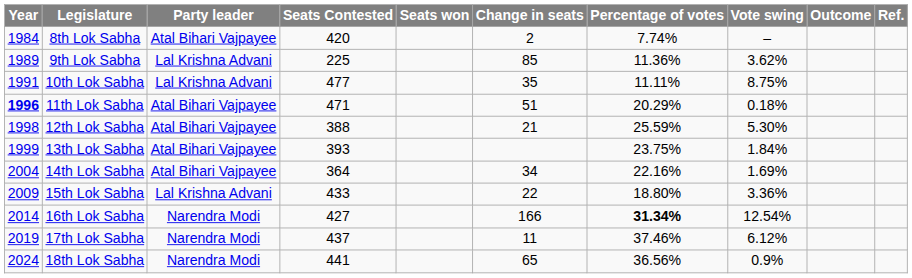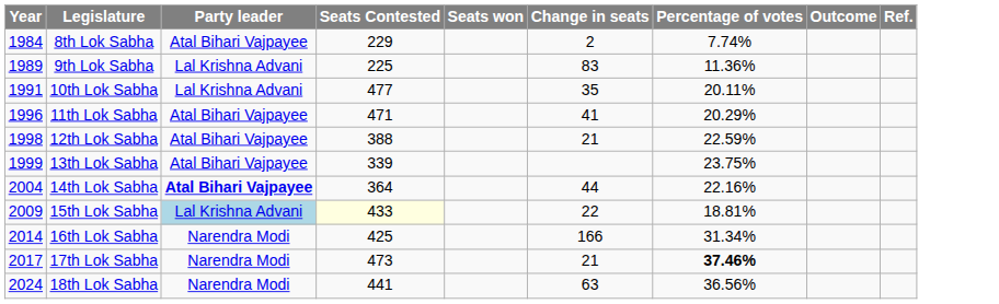- column: Vote swing | – | 3.62% | 8.75% | 0.18% | 5.30% | 1.84% | 1.69% | 3.36% | 12.54% | 6.12% | 0.9%
8th Lok Sabha | Seats Contested: 420 -> 229
9th Lok Sabha | Change in seats: 85 -> 83
10th Lok Sabha | Percentage of votes: 11.11% -> 20.11%
11th Lok Sabha | Year: bold -> normal
11th Lok Sabha | Change in seats: 51 -> 41
12th Lok Sabha | Percentage of votes: 25.59% -> 22.59%
13th Lok Sabha | Seats Contested: 393 -> 339
14th Lok Sabha | Party leader: normal -> bold
14th Lok Sabha | Change in seats: 34 -> 44
15th Lok Sabha | Party leader: no background -> lightblue background
15th Lok Sabha | Seats Contested: no background -> lightyellow background
15th Lok Sabha | Percentage of votes: 18.80% -> 18.81%
16th Lok Sabha | Seats Contested: 427 -> 425
16th Lok Sabha | Percentage of votes: bold -> normal
17th Lok Sabha | Year: 2019 -> 2017
17th Lok Sabha | Seats Contested: 437 -> 473
17th Lok Sabha | Change in seats: 11 -> 21
17th Lok Sabha | Percentage of votes: normal -> bold
18th Lok Sabha | Change in seats: 65 -> 63
